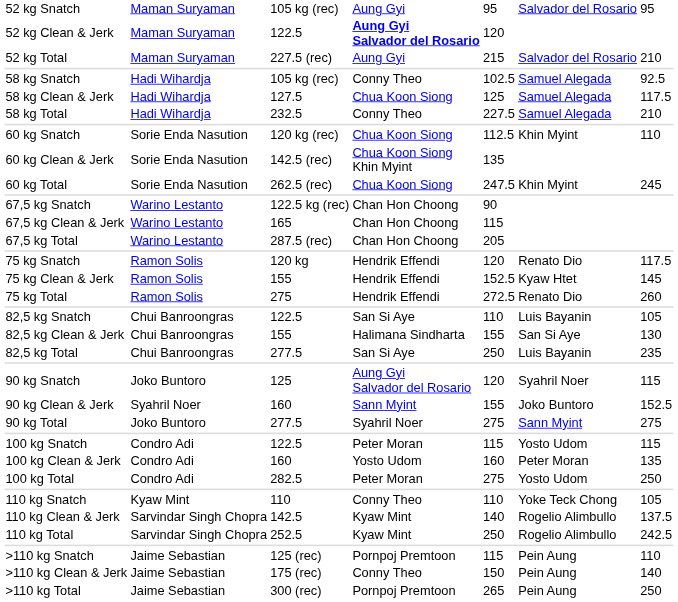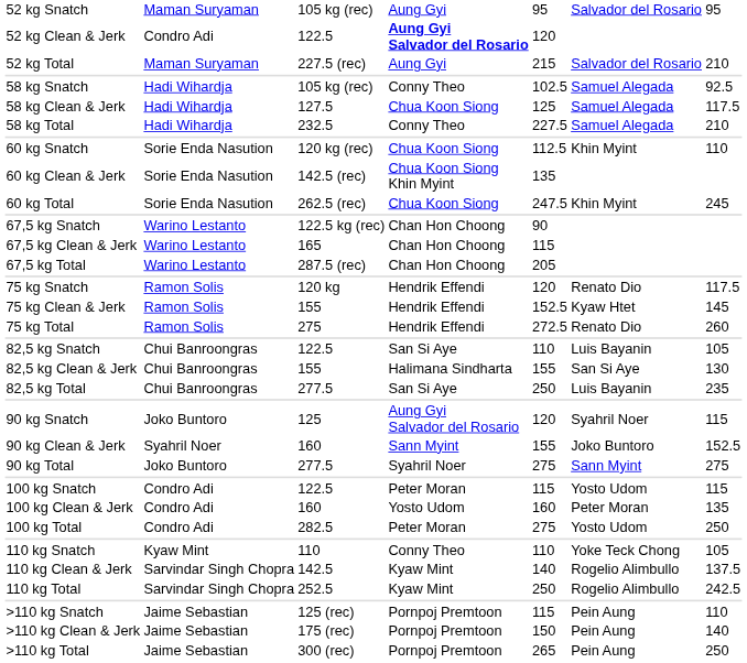52 kg Clean & Jerk | column 2: Maman Suryaman -> Condro Adi
>110 kg Clean & Jerk | column 4: Conny Theo -> Pornpoj Premtoon
